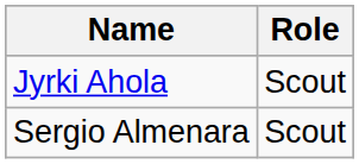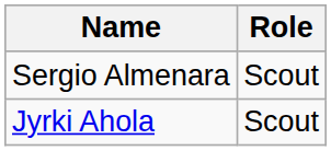rows swapped: Jyrki Ahola <-> Sergio Almenara
